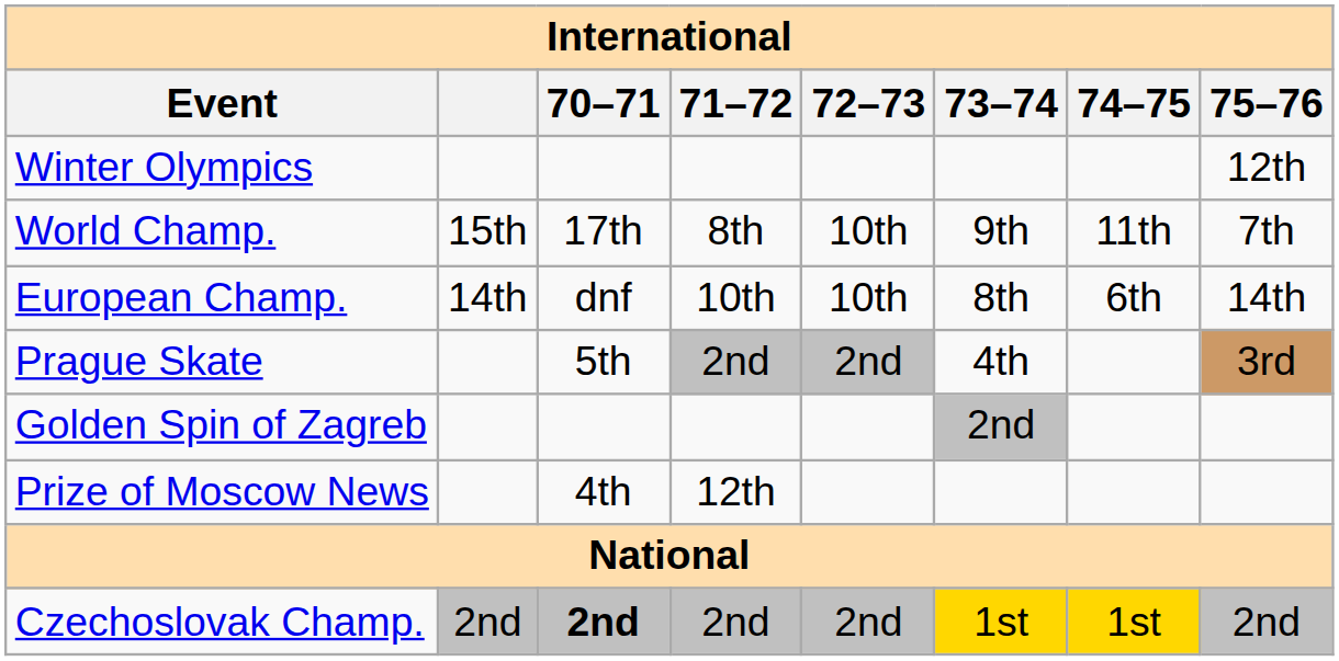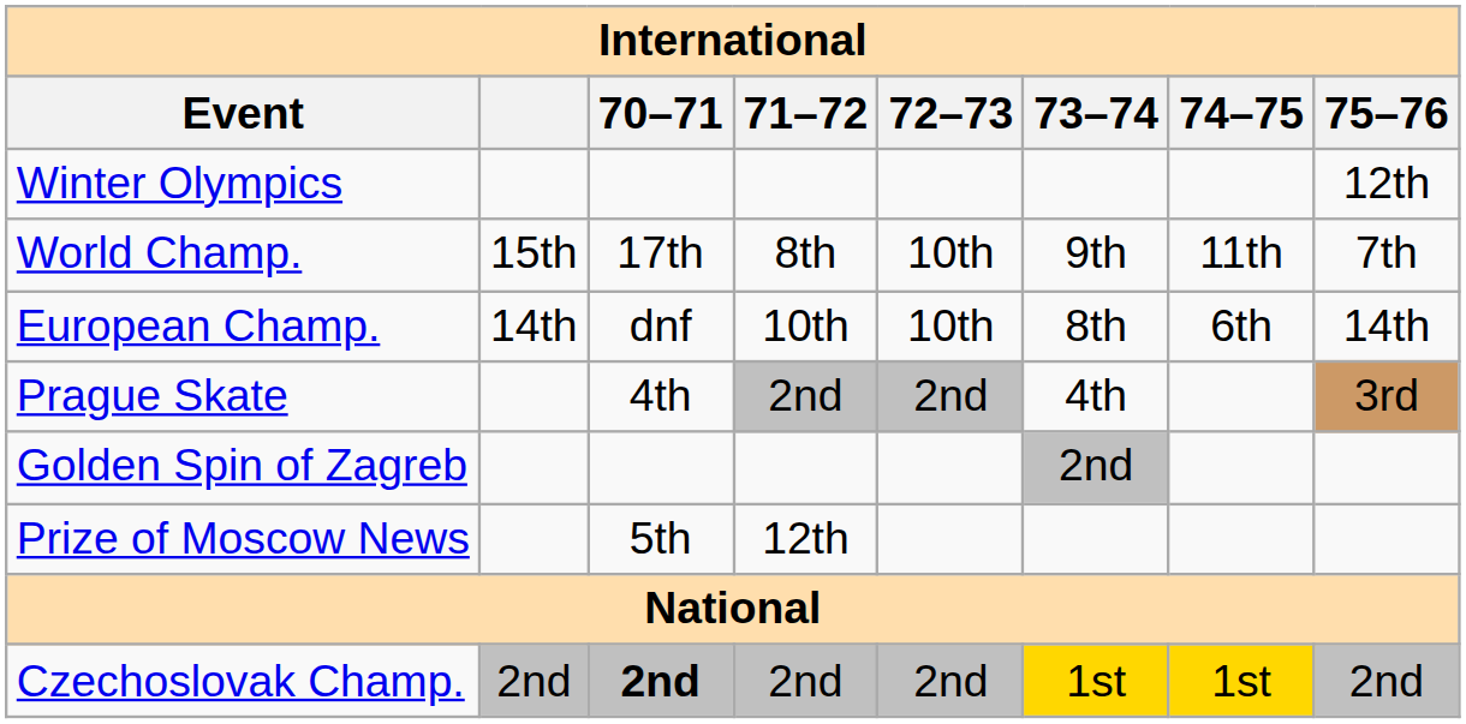Prague Skate | 70–71: 5th -> 4th
Prize of Moscow News | 70–71: 4th -> 5th
